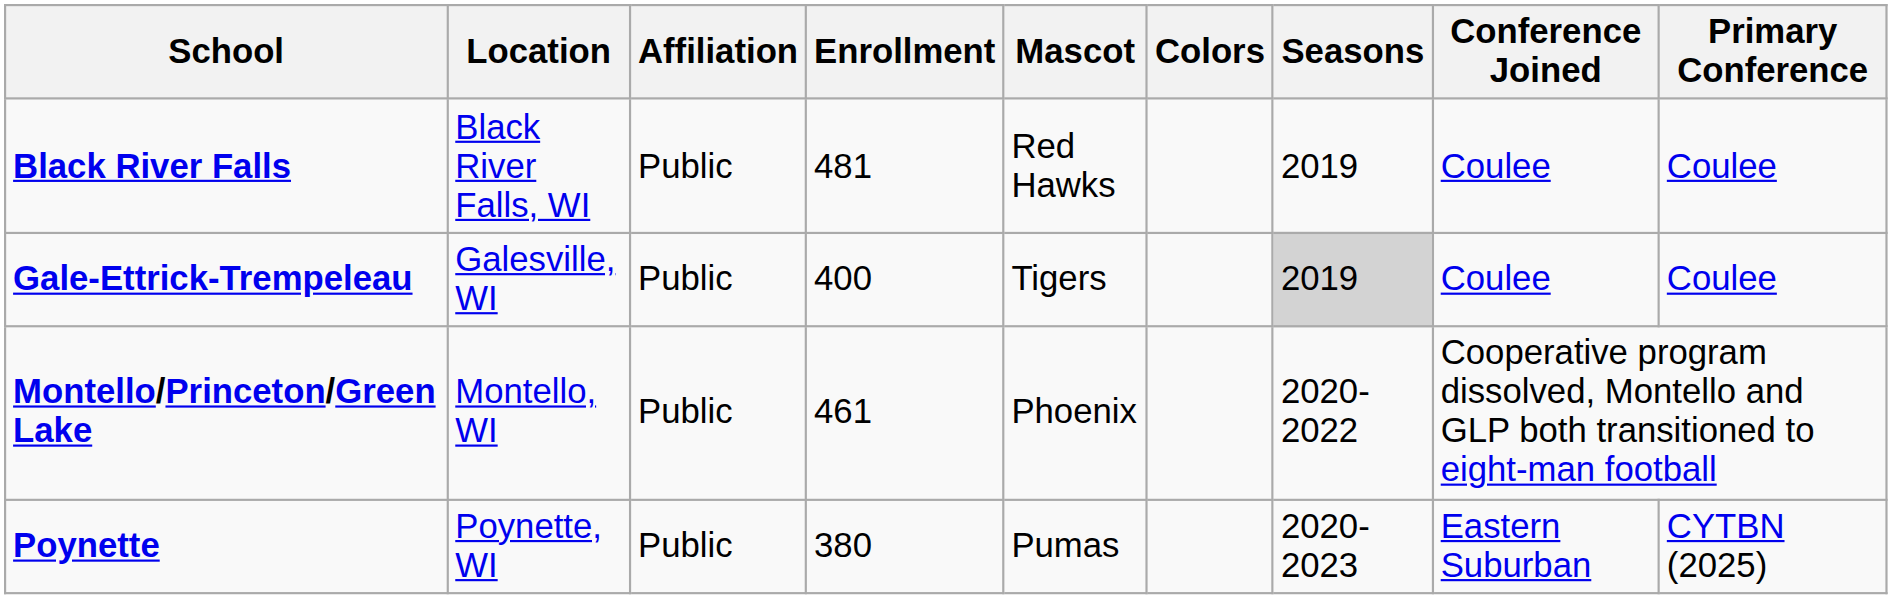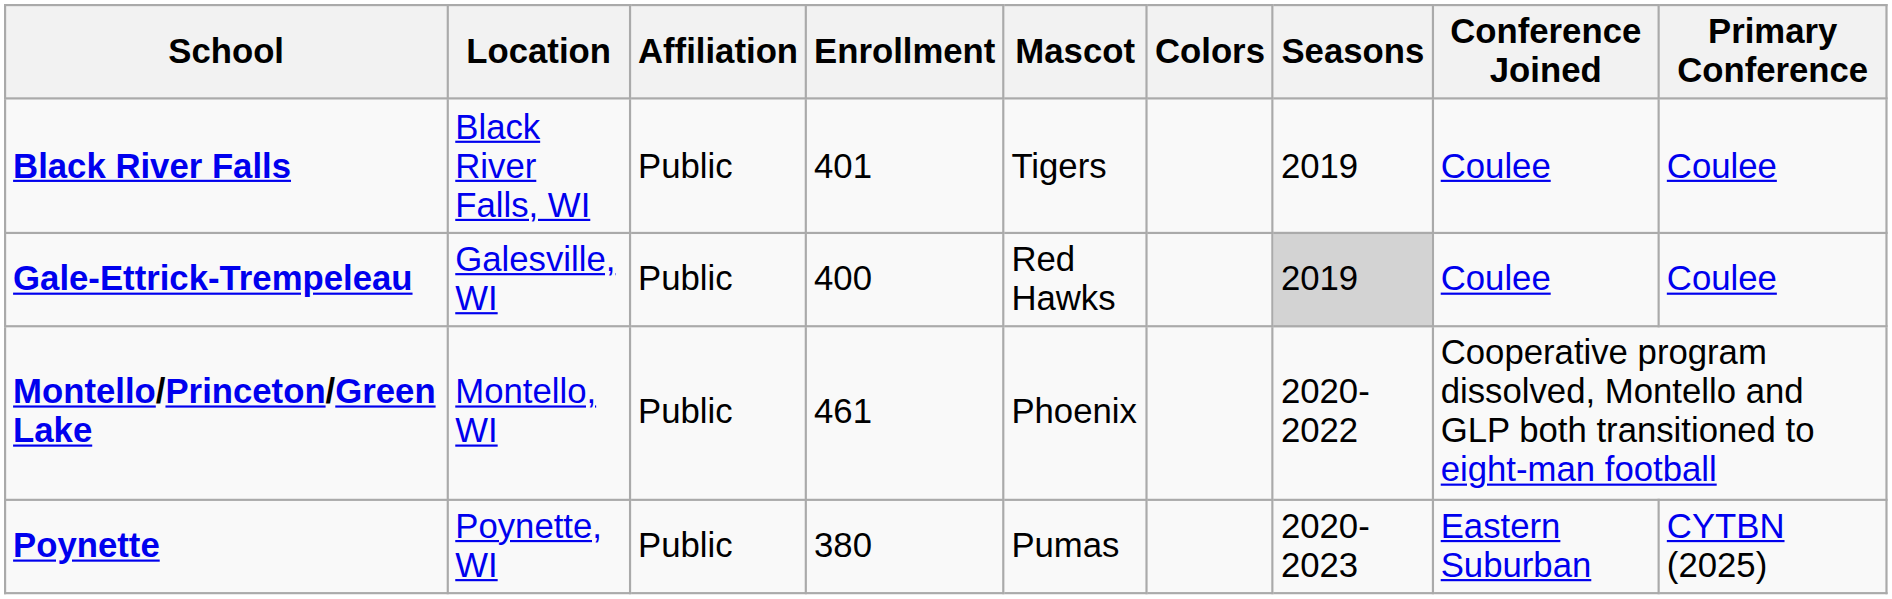Black River Falls | Enrollment: 481 -> 401
Black River Falls | Mascot: Red Hawks -> Tigers
Gale-Ettrick-Trempeleau | Mascot: Tigers -> Red Hawks
